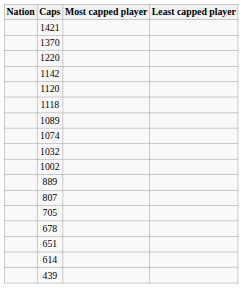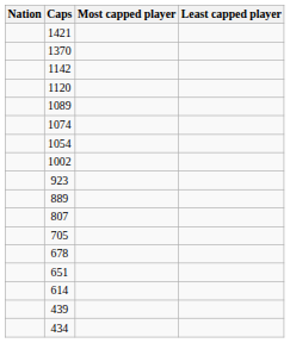- row: 1220
- row: 1118
+ row: 1054
- row: 1032
+ row: 923
+ row: 434
